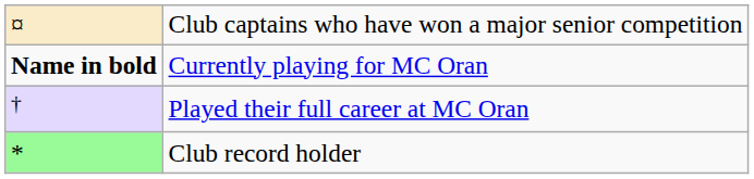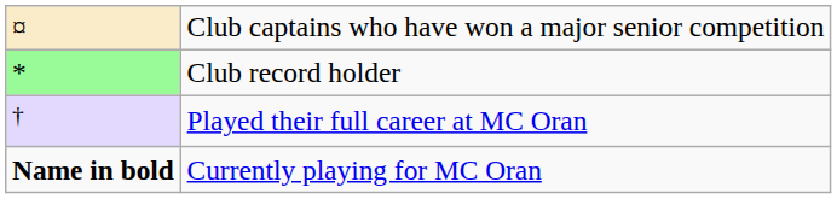rows swapped: Club record holder <-> Currently playing for MC Oran
